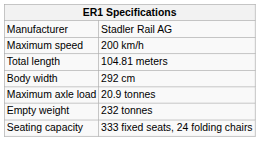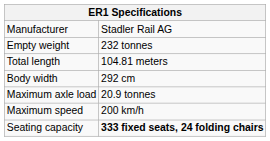rows swapped: Maximum speed <-> Empty weight
Seating capacity | column 2: normal -> bold
